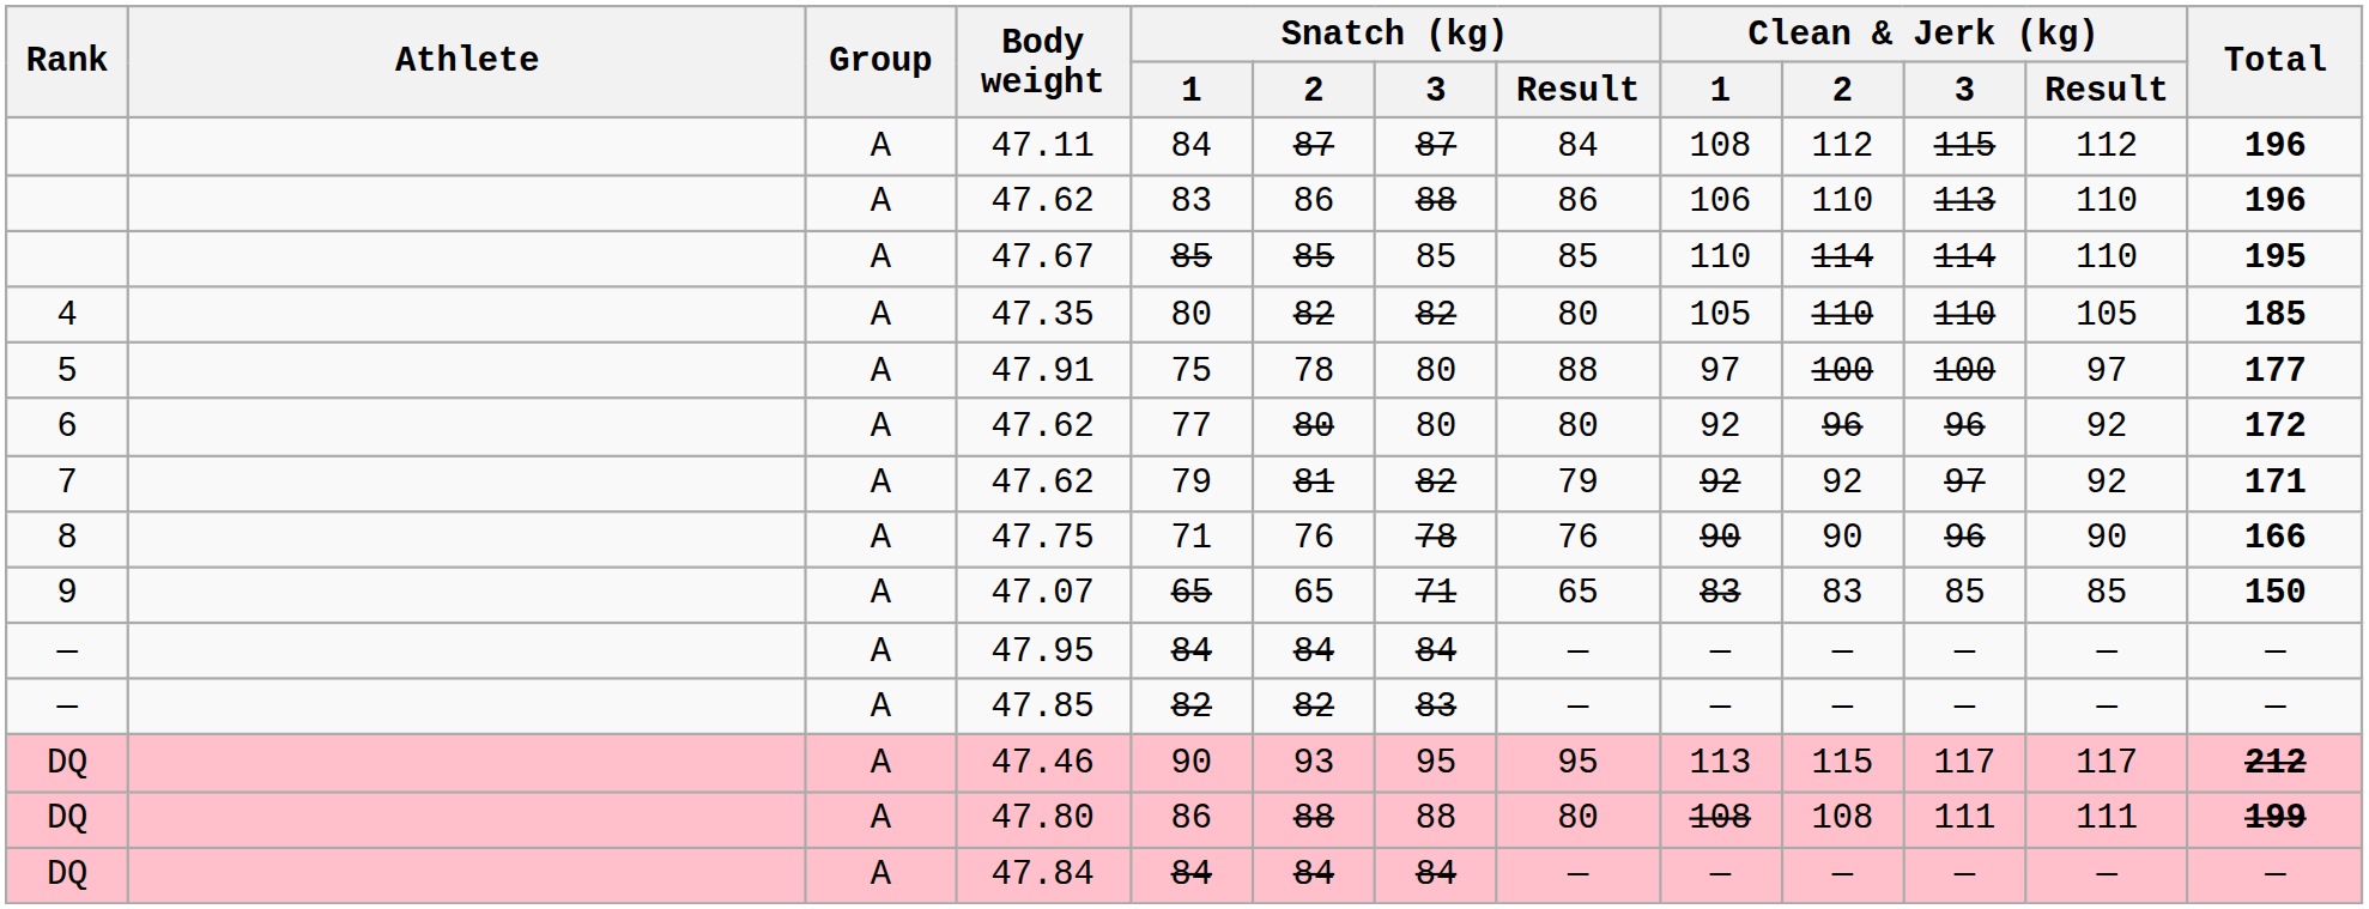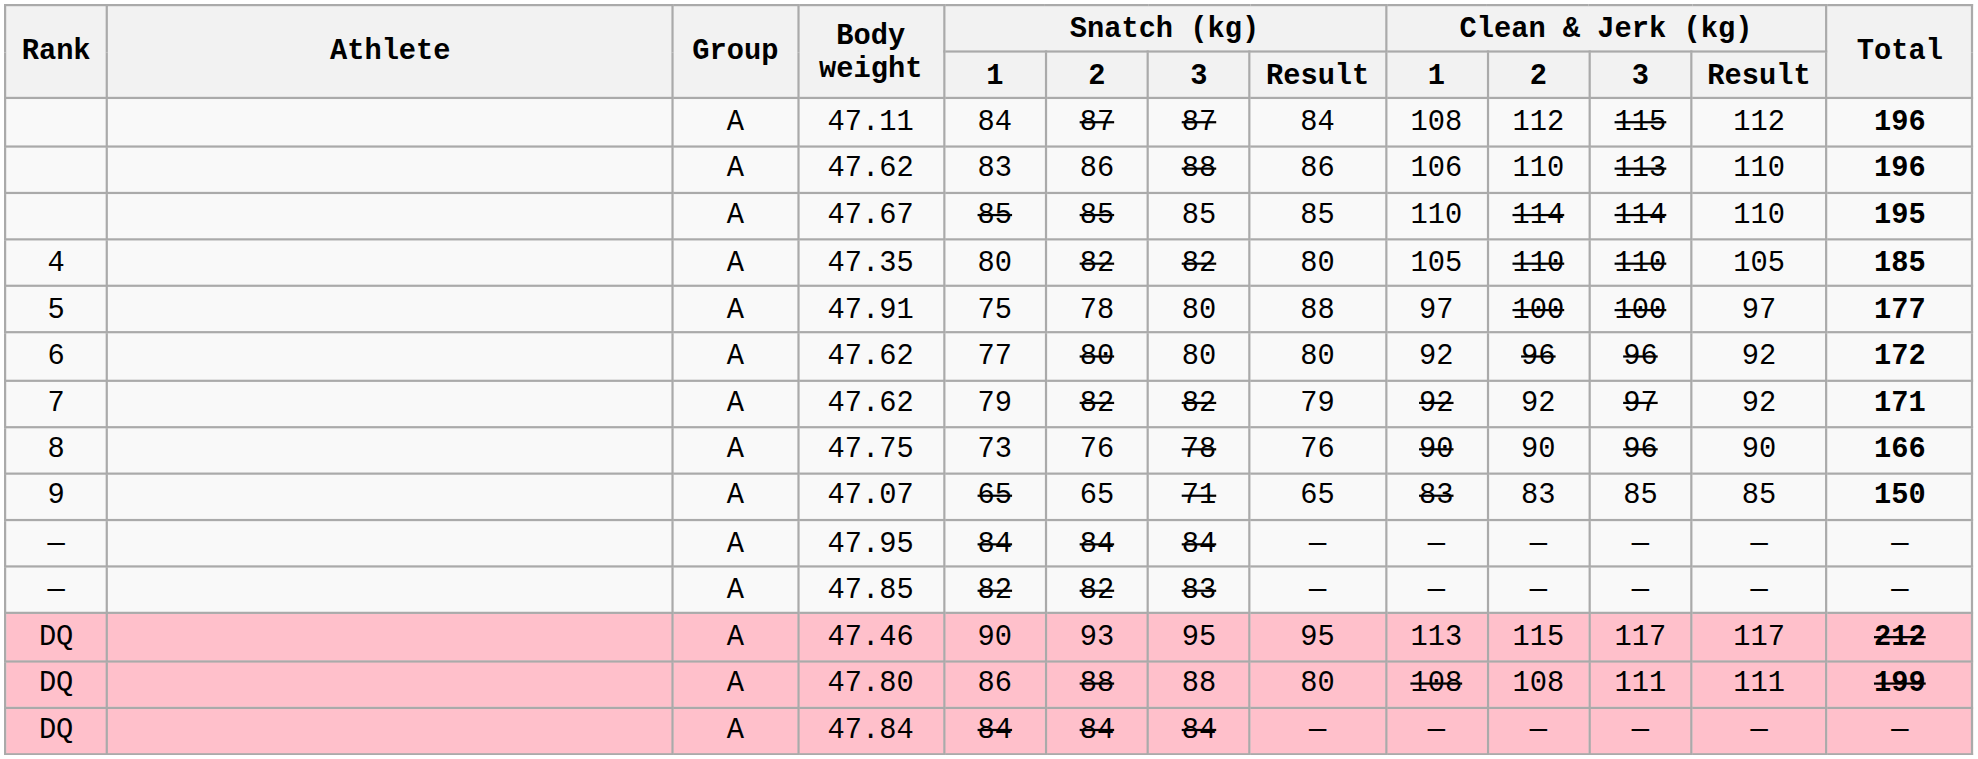7 / 47.62 | Snatch (kg) / 2: 81 -> 82
47.75 | Snatch (kg) / 1: 71 -> 73
